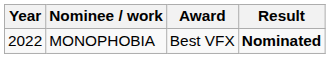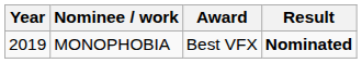MONOPHOBIA | Year: 2022 -> 2019
